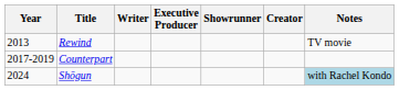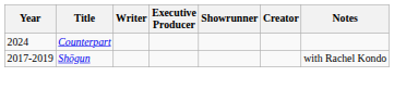- row: 2013 | Rewind | TV movie
Counterpart | Year: 2017-2019 -> 2024
Shōgun | Year: 2024 -> 2017-2019
Shōgun | Notes: lightblue background -> no background
